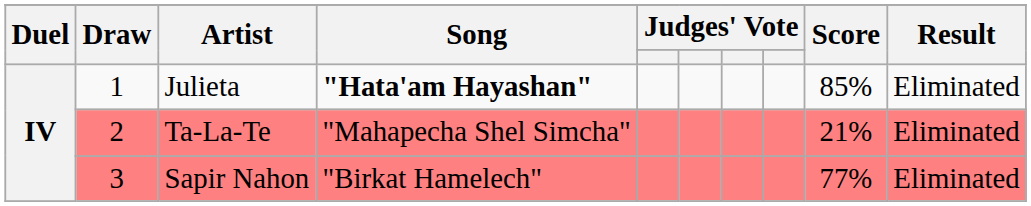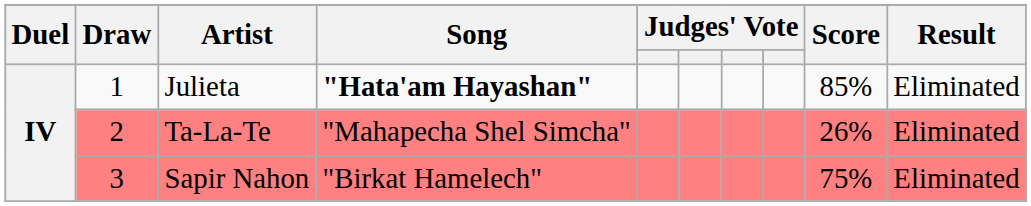Ta-La-Te | Score: 21% -> 26%
Sapir Nahon | Score: 77% -> 75%
